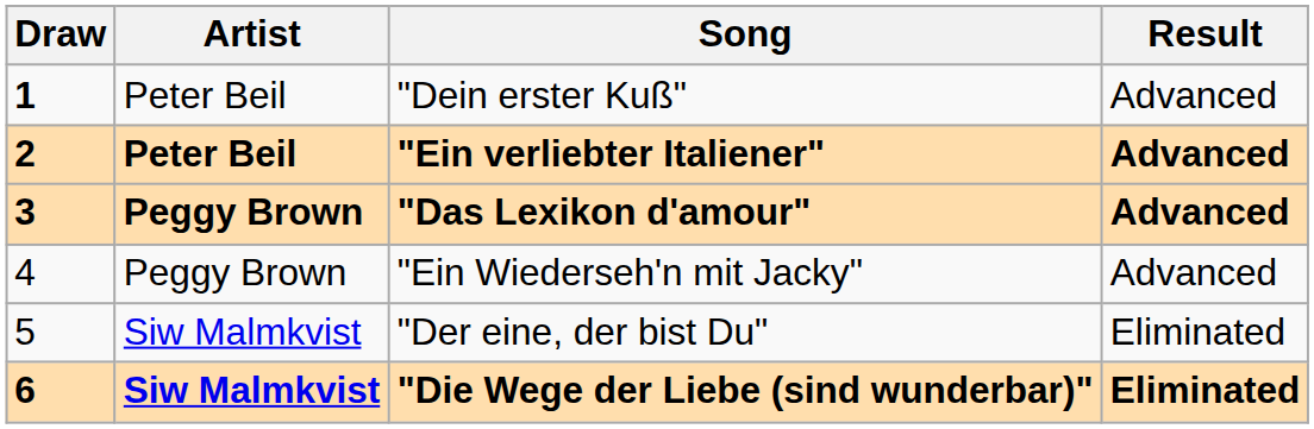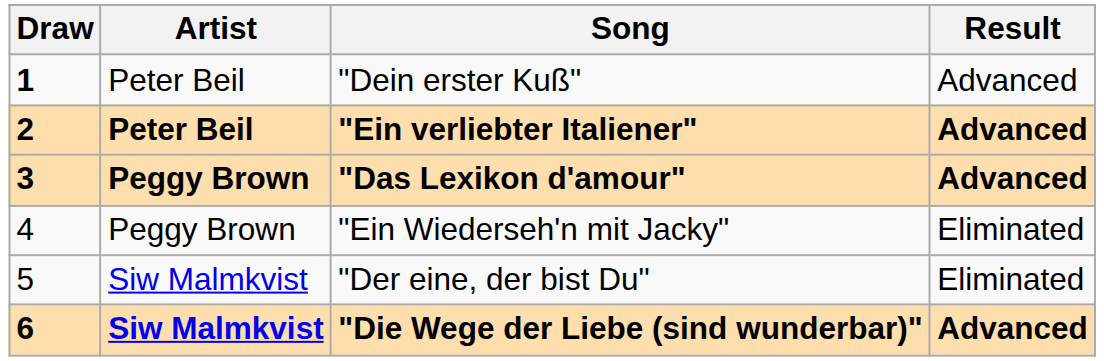"Ein Wiederseh'n mit Jacky" | Result: Advanced -> Eliminated
"Die Wege der Liebe (sind wunderbar)" | Result: Eliminated -> Advanced
